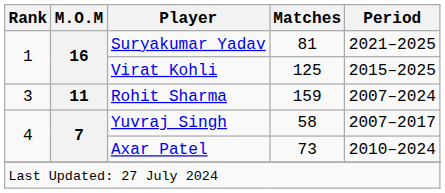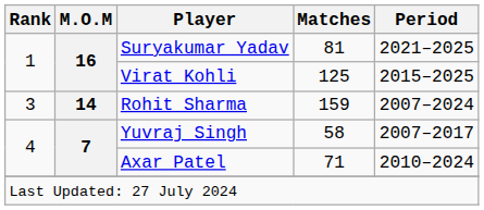Rohit Sharma | M.O.M: 11 -> 14
Axar Patel | Matches: 73 -> 71
